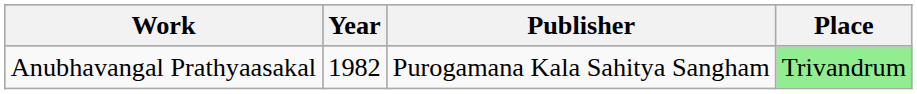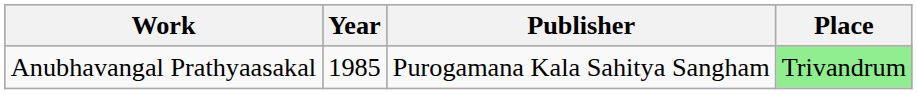Anubhavangal Prathyaasakal | Year: 1982 -> 1985
